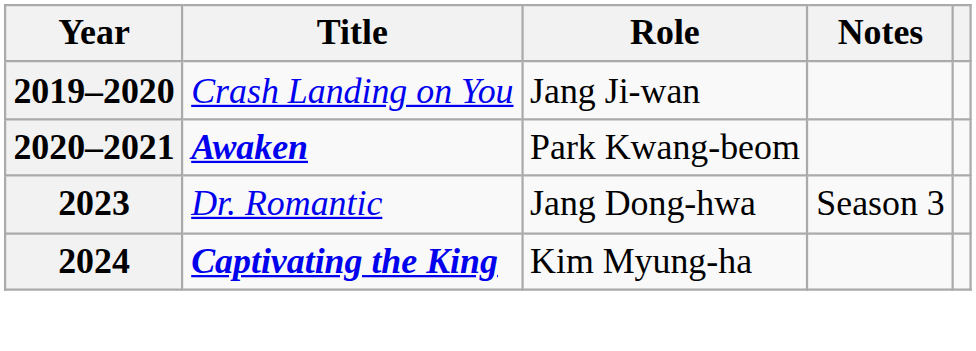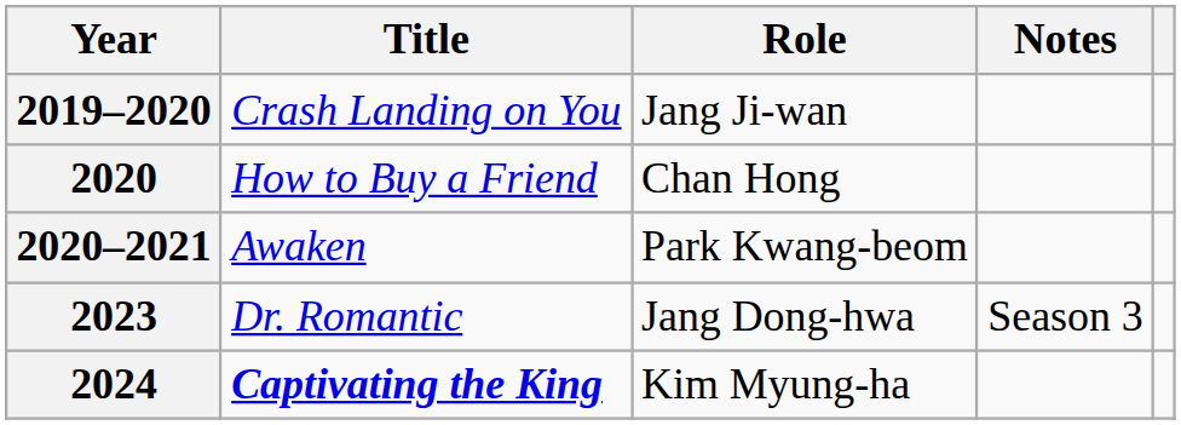+ row: 2020 | How to Buy a Friend | Chan Hong
2020–2021 | Title: bold -> normal
